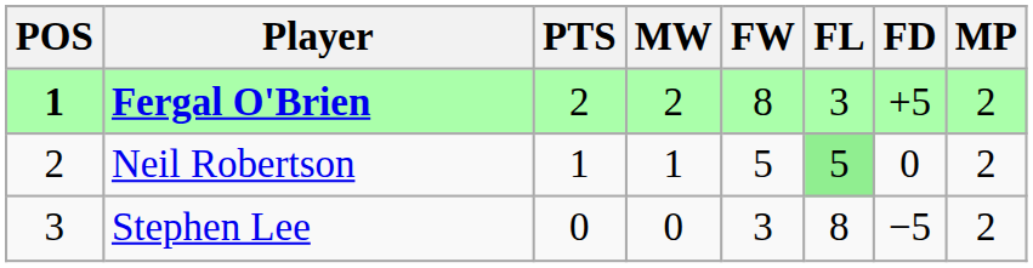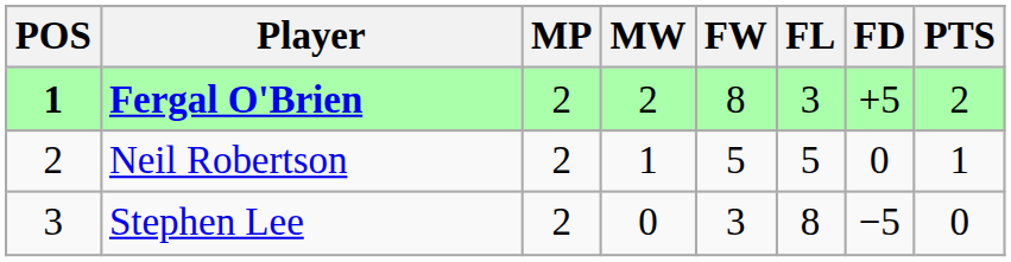columns swapped: MP <-> PTS
Neil Robertson | FL: lightgreen background -> no background
